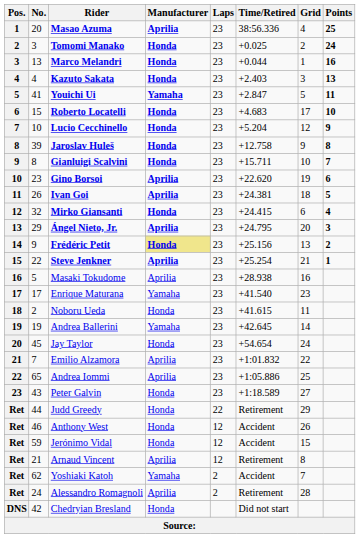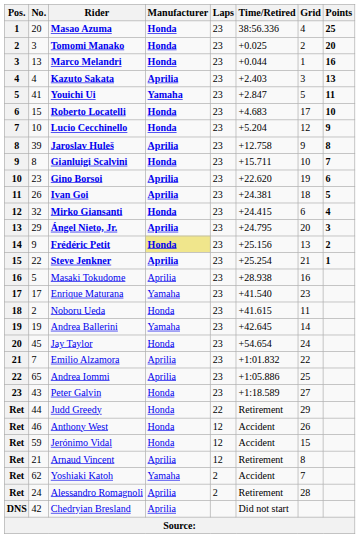Masao Azuma | Manufacturer: Aprilia -> Honda
Tomomi Manako | Points: 24 -> 20
Kazuto Sakata | Manufacturer: Honda -> Aprilia
Jaroslav Huleš | Manufacturer: Honda -> Aprilia
Chedryian Bresland | Manufacturer: Honda -> Aprilia
